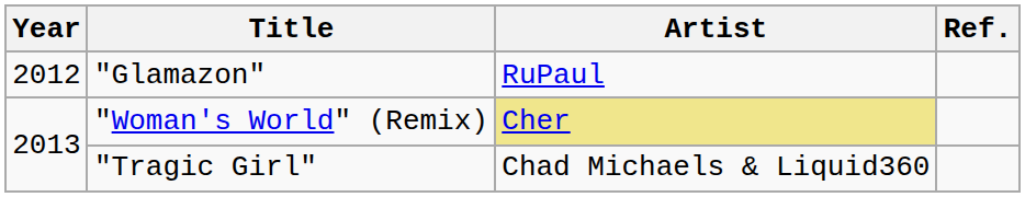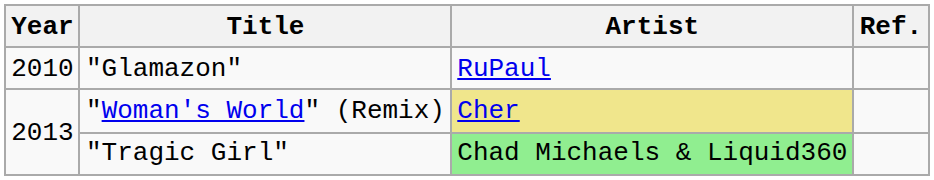"Glamazon" | Year: 2012 -> 2010
"Tragic Girl" | Artist: no background -> lightgreen background
